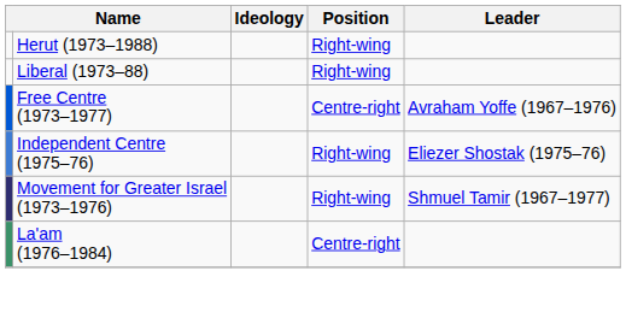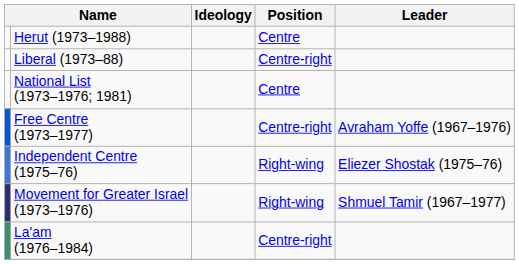Herut (1973–1988) | Position: Right-wing -> Centre
Liberal (1973–88) | Position: Right-wing -> Centre-right
+ row: National List (1973–1976; 1981) | Centre
